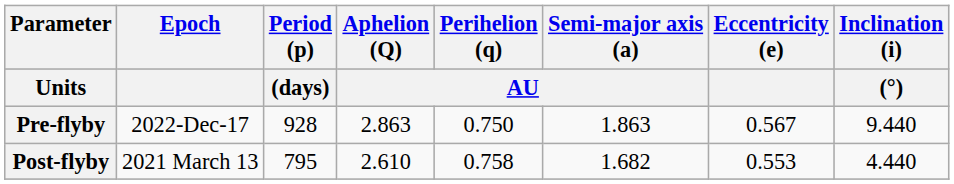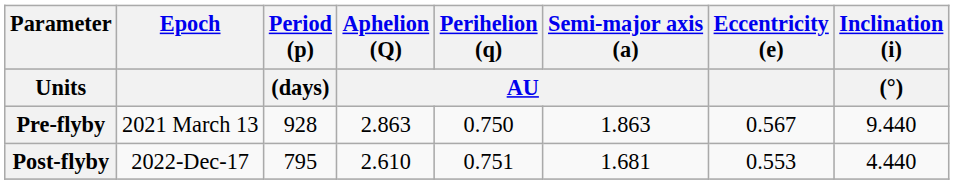Pre-flyby | Epoch: 2022-Dec-17 -> 2021 March 13
Post-flyby | Epoch: 2021 March 13 -> 2022-Dec-17
Post-flyby | Perihelion (q) / AU: 0.758 -> 0.751
Post-flyby | Semi-major axis (a) / AU: 1.682 -> 1.681
